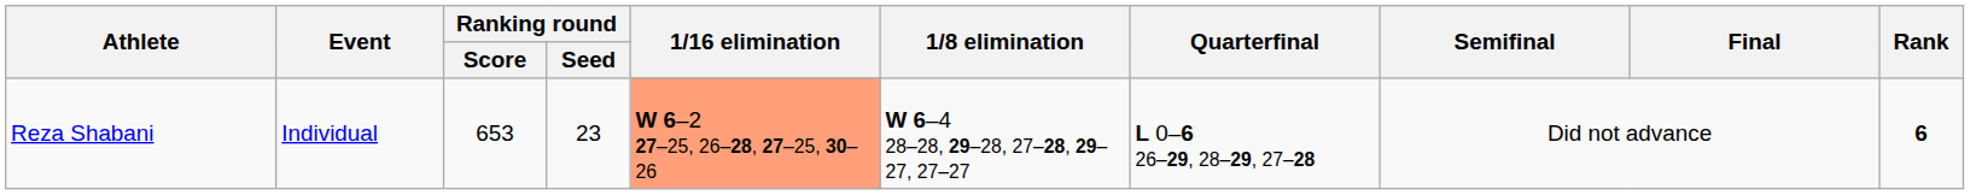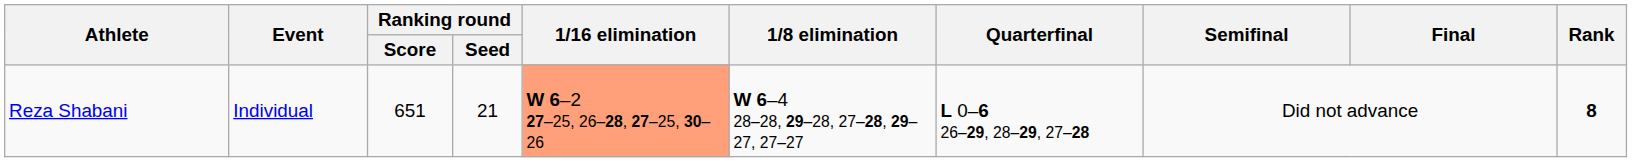Reza Shabani | Ranking round / Score: 653 -> 651
Reza Shabani | Ranking round / Seed: 23 -> 21
Reza Shabani | Rank: 6 -> 8
